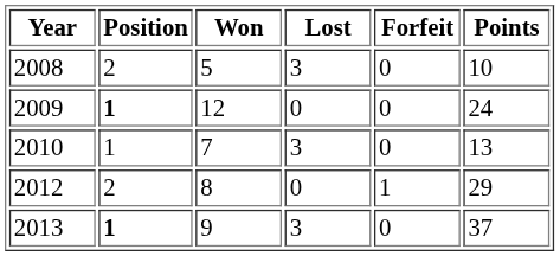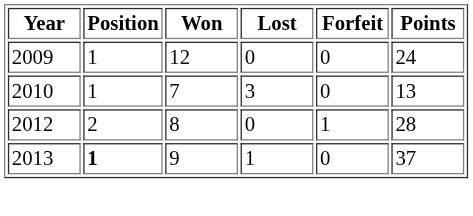- row: 2008 | 2 | 5 | 3 | 0 | 10
2009 | Position: bold -> normal
2012 | Points: 29 -> 28
2013 | Lost: 3 -> 1
